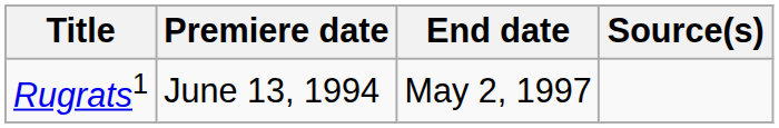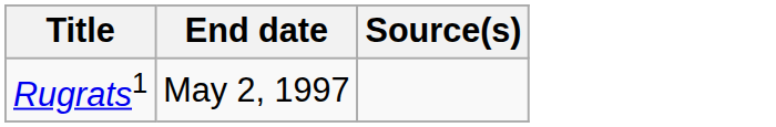- column: Premiere date | June 13, 1994
